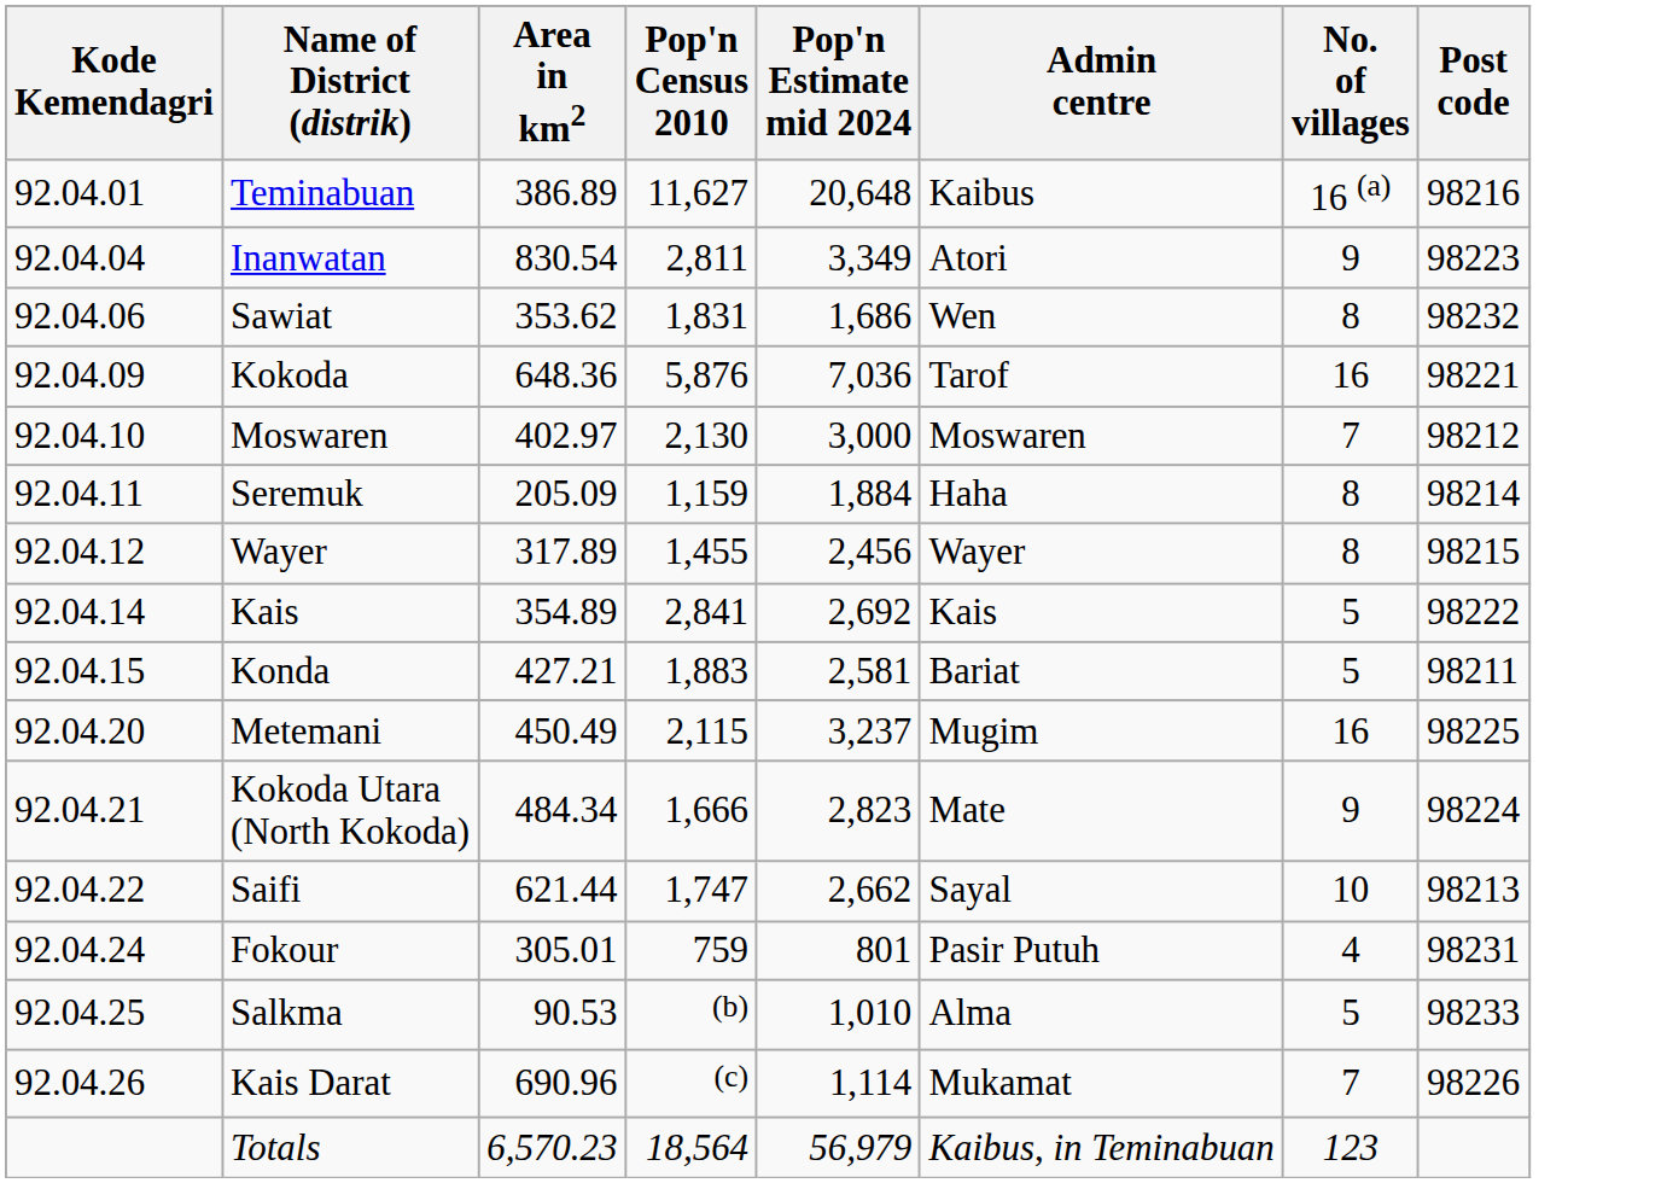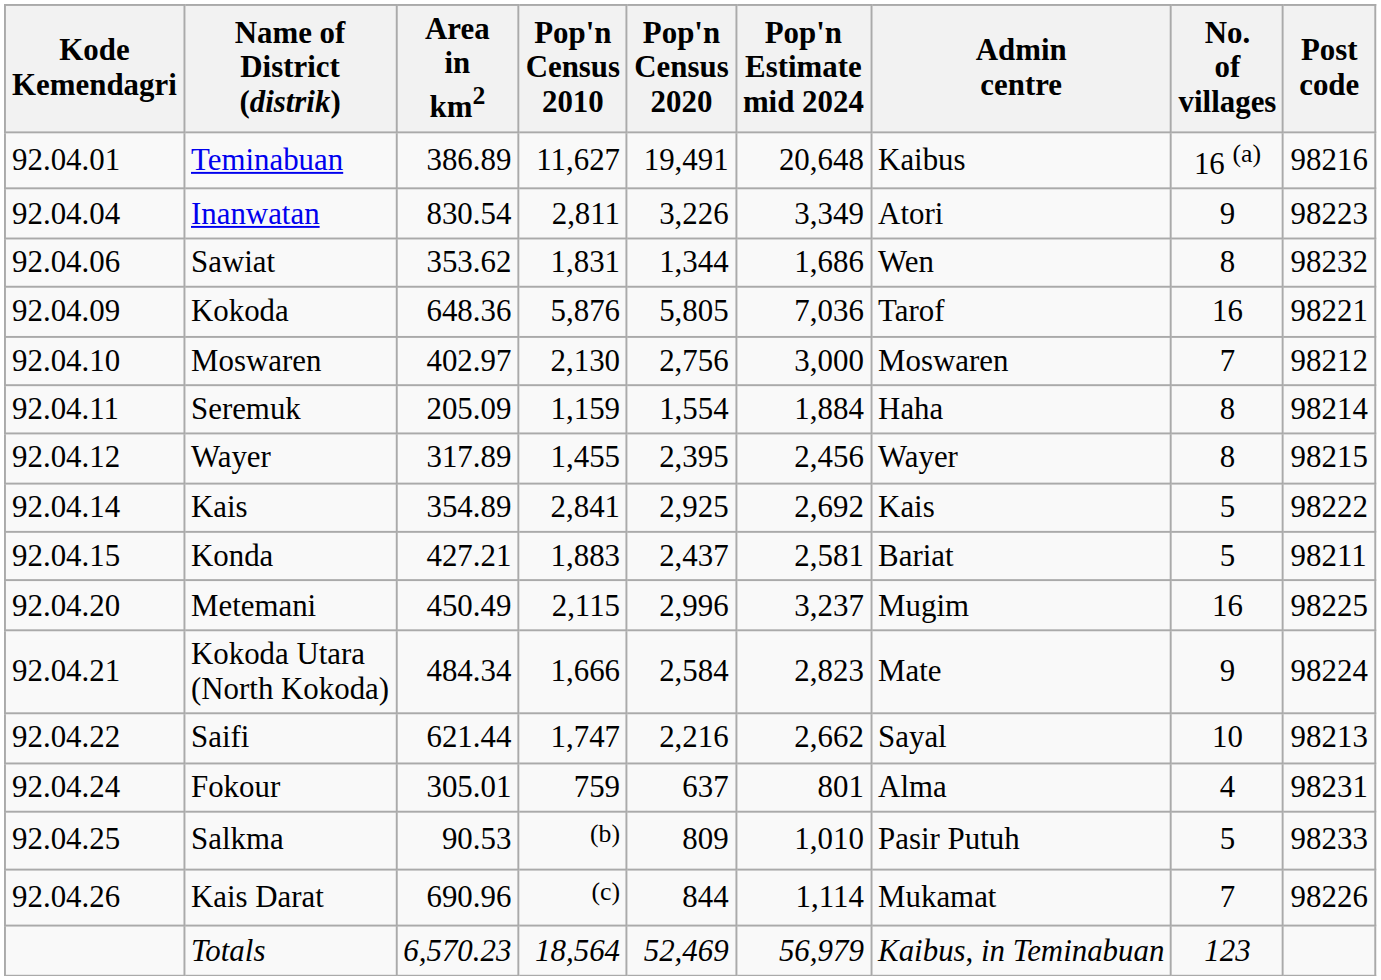+ column: Pop'n Census 2020 | 19,491 | 3,226 | 1,344 | 5,805 | 2,756 | 1,554 | 2,395 | 2,925 | 2,437 | 2,996 | 2,584 | 2,216 | 637 | 809 | 844 | 52,469
Fokour | Admin centre: Pasir Putuh -> Alma
Salkma | Admin centre: Alma -> Pasir Putuh
